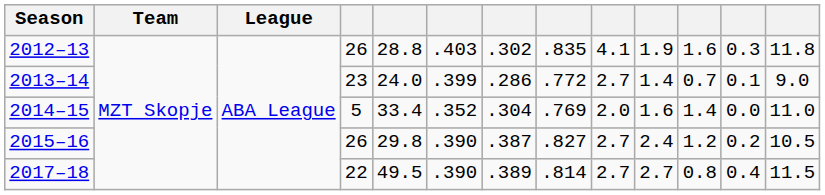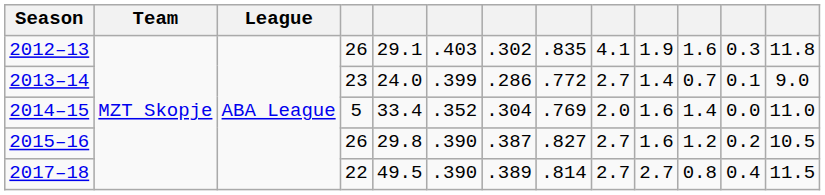2012–13 | column 5: 28.8 -> 29.1
2015–16 | column 10: 2.4 -> 1.6
